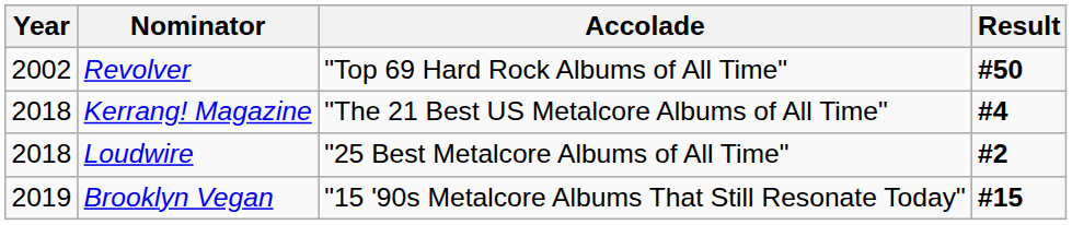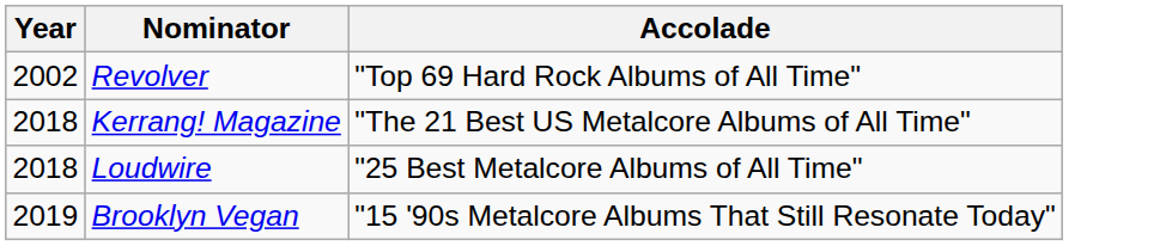- column: Result | #50 | #4 | #2 | #15
